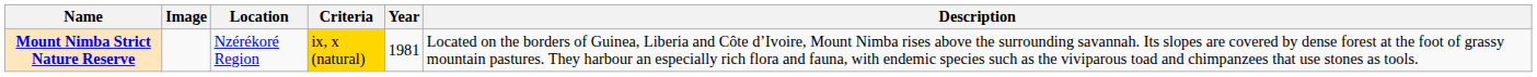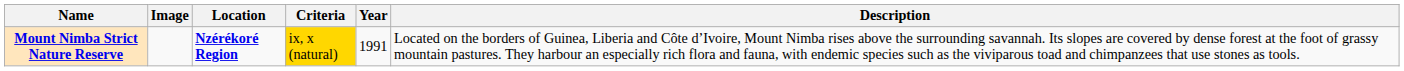Mount Nimba Strict Nature Reserve | Location: normal -> bold
Mount Nimba Strict Nature Reserve | Year: 1981 -> 1991
